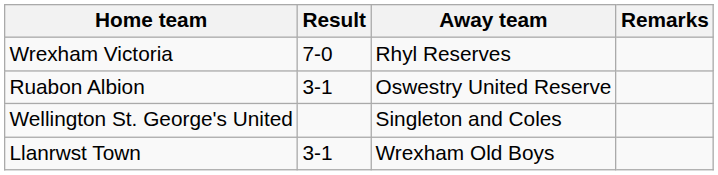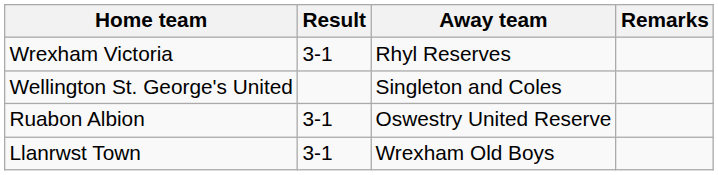Wrexham Victoria | Result: 7-0 -> 3-1
rows swapped: Ruabon Albion <-> Wellington St. George's United
